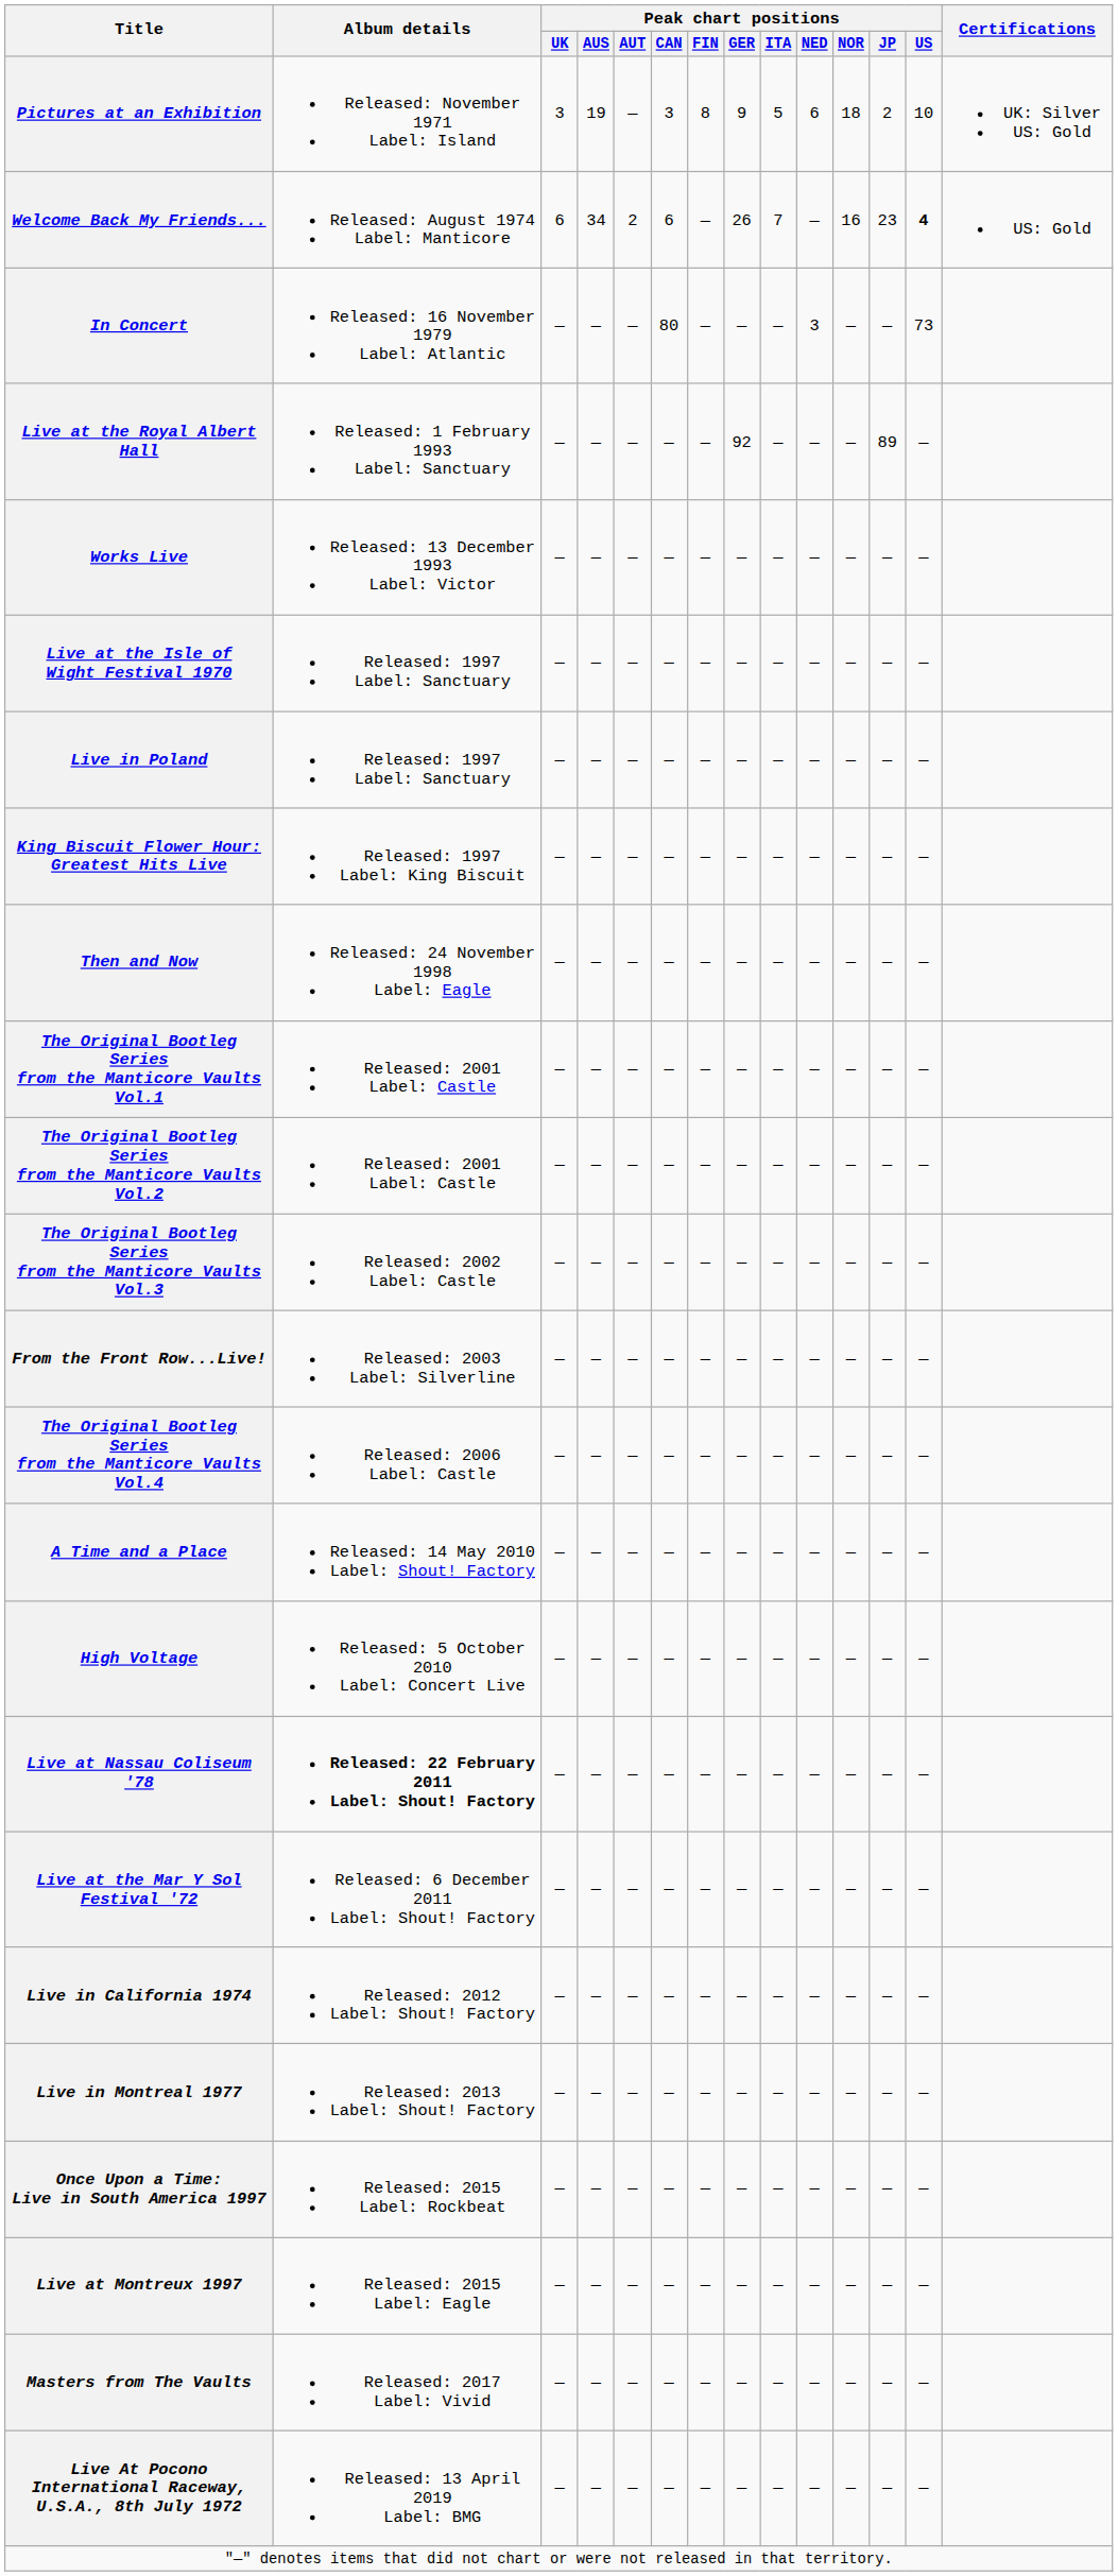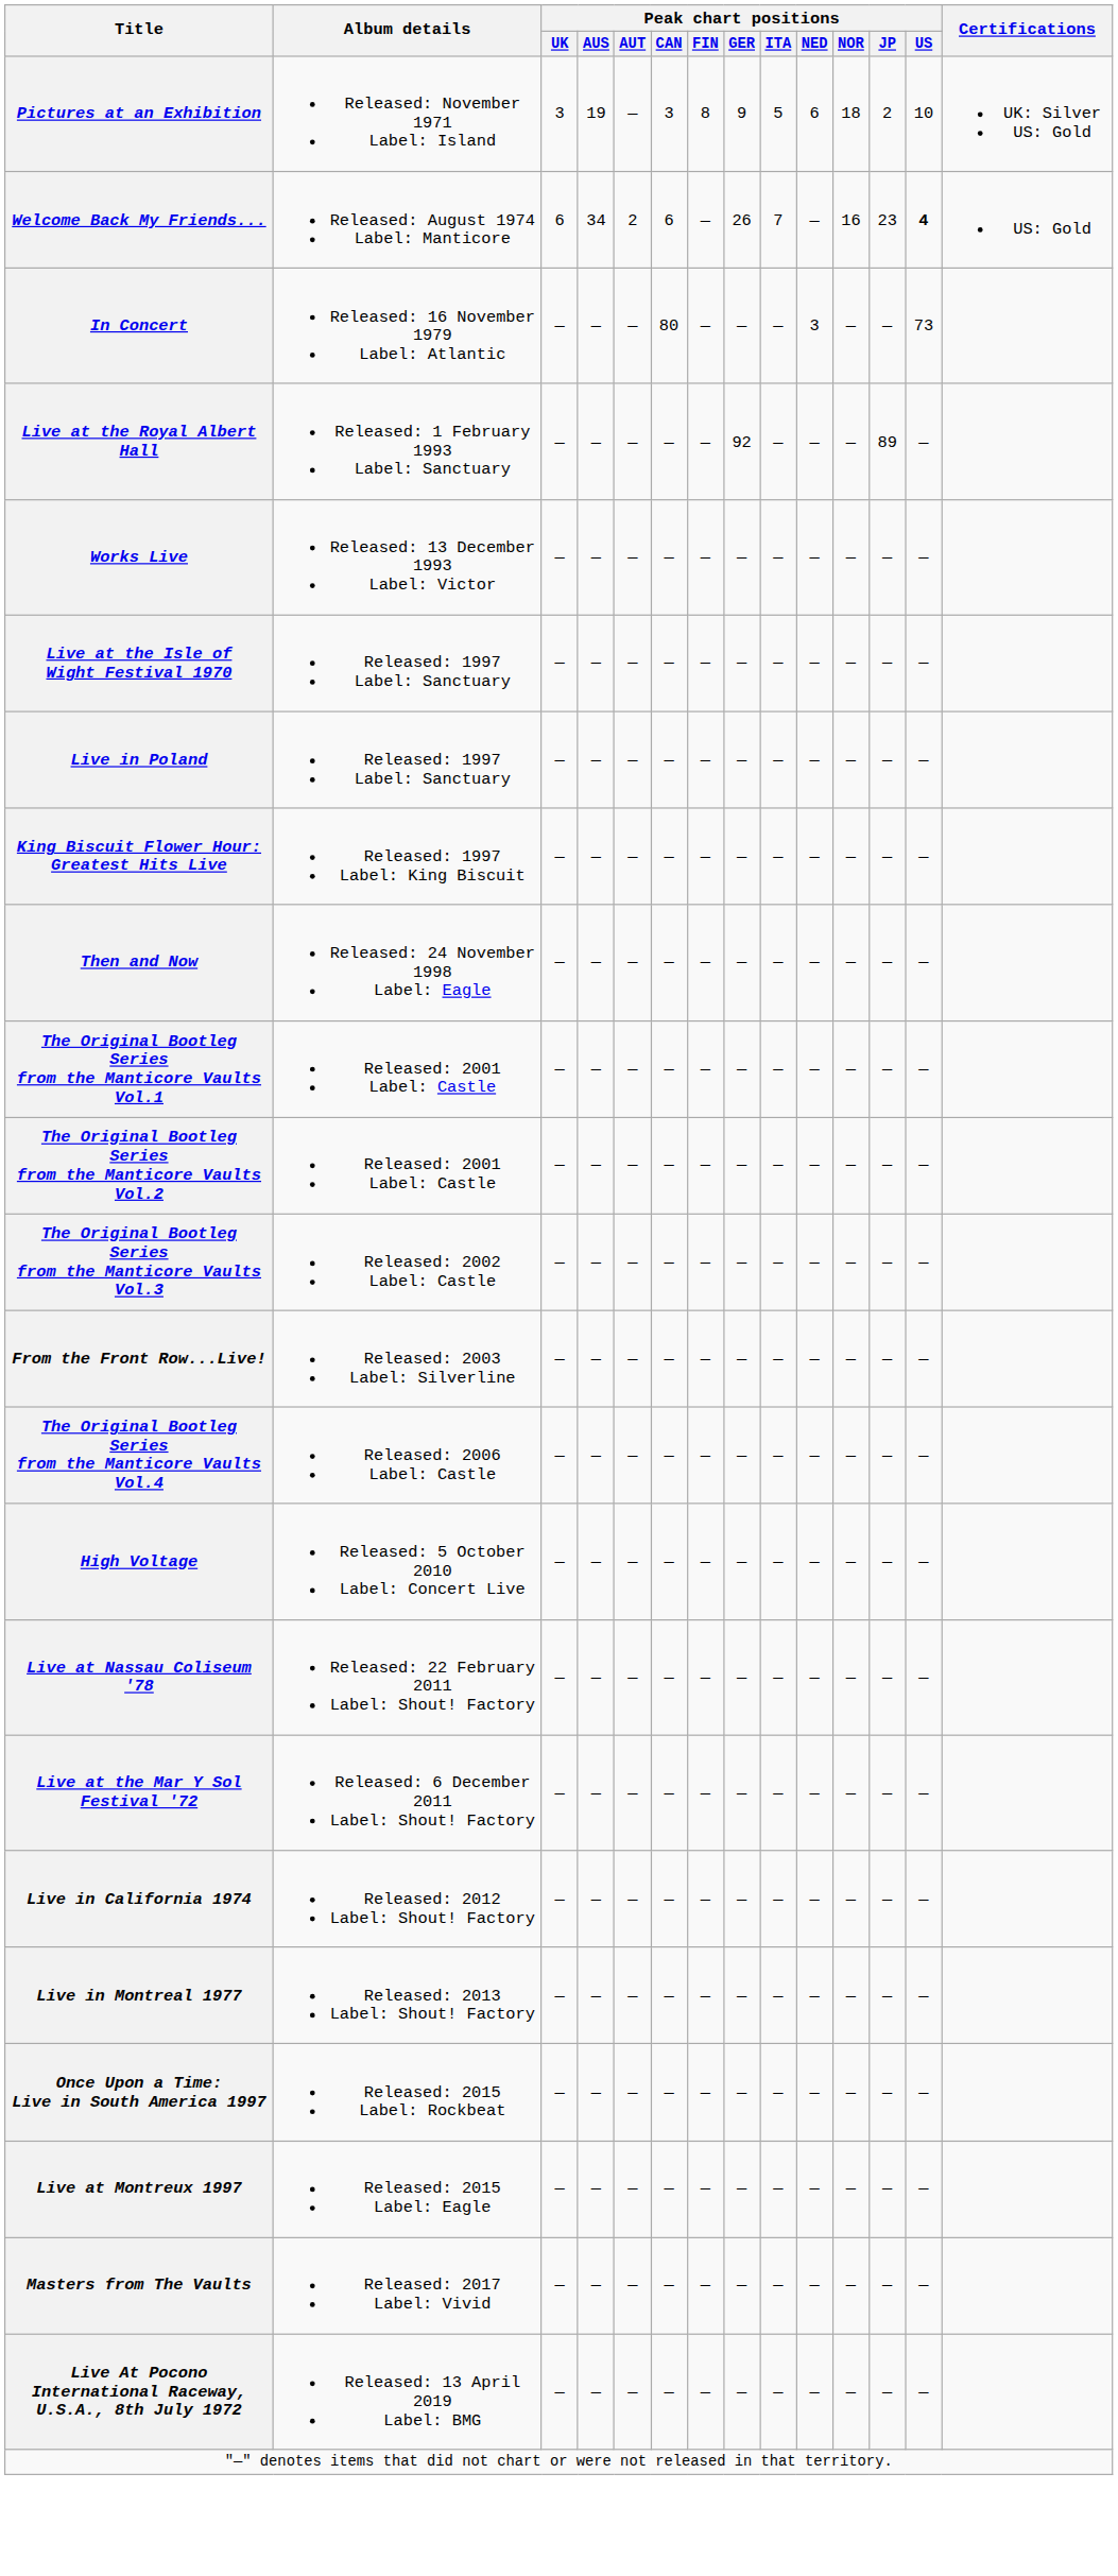- row: A Time and a Place | Released: 14 May 2010 Label: Shout! Factory | — | — | — | — | — | — | — | — | — | — | —
Live at Nassau Coliseum '78 | Album details: bold -> normal
